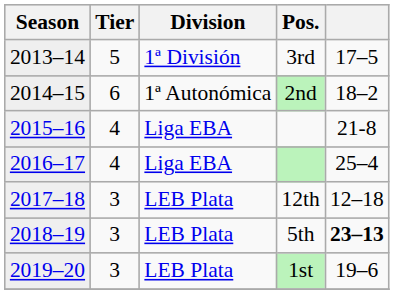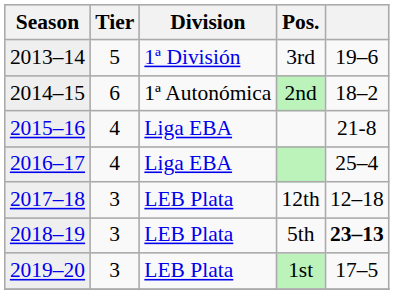2013–14 | column 5: 17–5 -> 19–6
2019–20 | column 5: 19–6 -> 17–5
